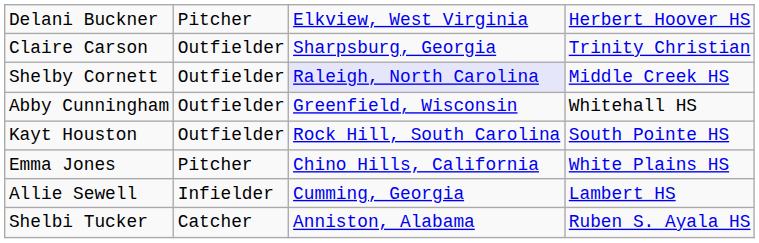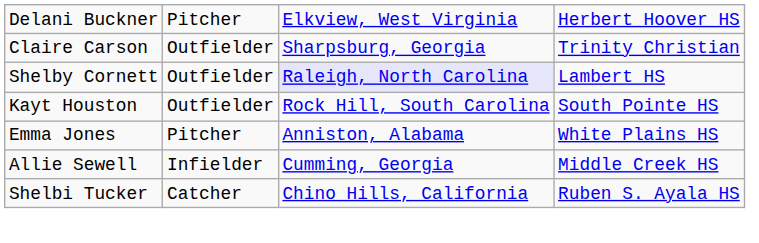Shelby Cornett | column 4: Middle Creek HS -> Lambert HS
- row: Abby Cunningham | Outfielder | Greenfield, Wisconsin | Whitehall HS
Emma Jones | column 3: Chino Hills, California -> Anniston, Alabama
Allie Sewell | column 4: Lambert HS -> Middle Creek HS
Shelbi Tucker | column 3: Anniston, Alabama -> Chino Hills, California
